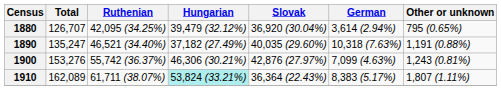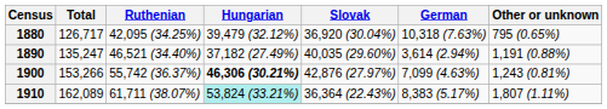1880 | Total: 126,707 -> 126,717
1880 | German: 3,614 (2.94%) -> 10,318 (7.63%)
1890 | German: 10,318 (7.63%) -> 3,614 (2.94%)
1900 | Total: 153,276 -> 153,266
1900 | Hungarian: normal -> bold
